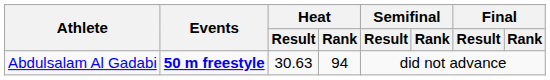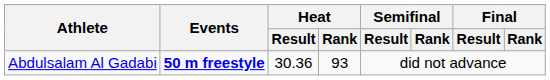Abdulsalam Al Gadabi | Heat / Result: 30.63 -> 30.36
Abdulsalam Al Gadabi | Heat / Rank: 94 -> 93
